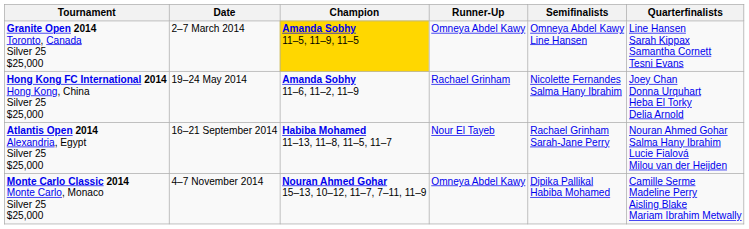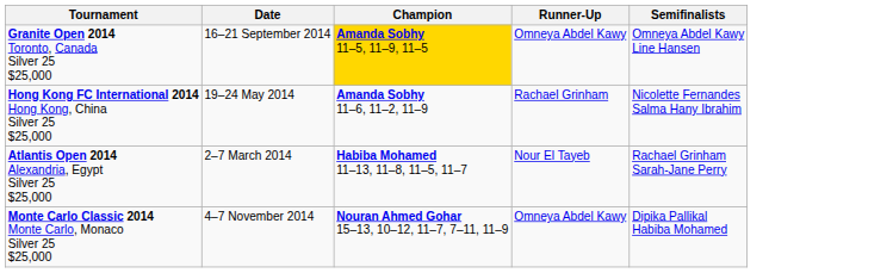- column: Quarterfinalists | Line Hansen Sarah Kippax Samantha Cornett Tesni Evans | Joey Chan Donna Urquhart Heba El Torky Delia Arnold | Nouran Ahmed Gohar Salma Hany Ibrahim Lucie Fialová Milou van der Heijden | Camille Serme Madeline Perry Aisling Blake Mariam Ibrahim Metwally
Granite Open 2014 Toronto, Canada Silver 25 $25,000 | Date: 2–7 March 2014 -> 16–21 September 2014
Atlantis Open 2014 Alexandria, Egypt Silver 25 $25,000 | Date: 16–21 September 2014 -> 2–7 March 2014
